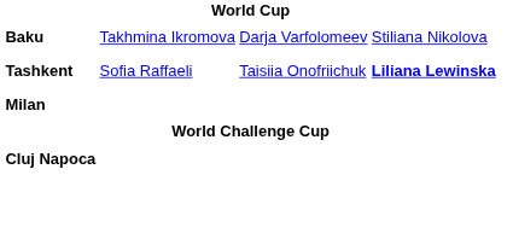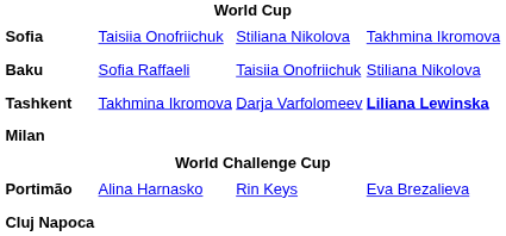+ row: Sofia | Taisiia Onofriichuk | Stiliana Nikolova | Takhmina Ikromova
Baku | column 2: Takhmina Ikromova -> Sofia Raffaeli
Baku | column 3: Darja Varfolomeev -> Taisiia Onofriichuk
Tashkent | column 2: Sofia Raffaeli -> Takhmina Ikromova
Tashkent | column 3: Taisiia Onofriichuk -> Darja Varfolomeev
+ row: Portimão | Alina Harnasko | Rin Keys | Eva Brezalieva
